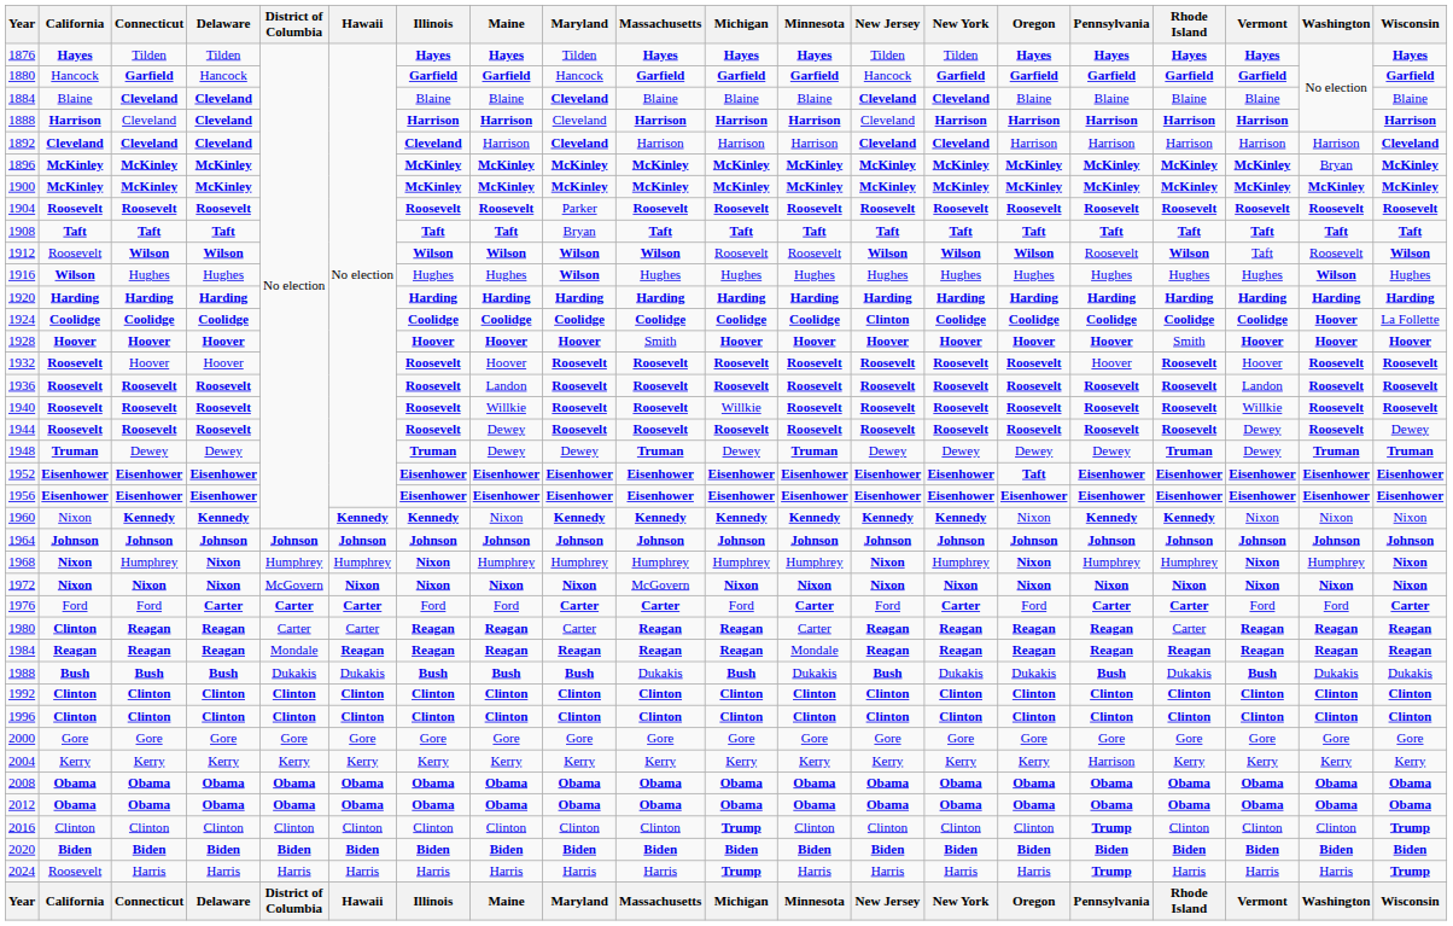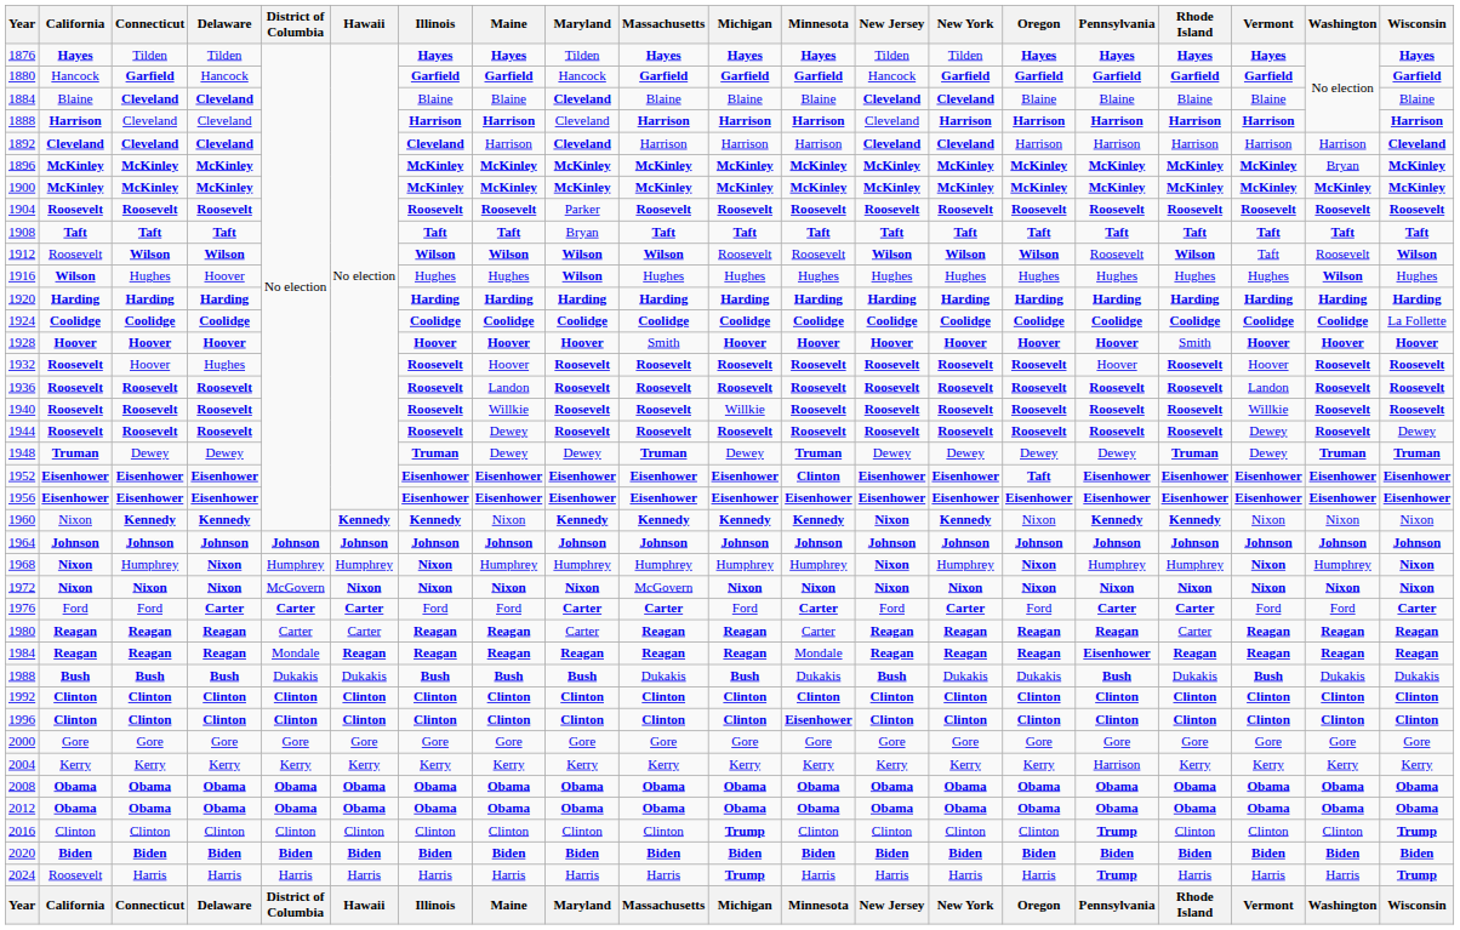1888 | Delaware: bold -> normal
1916 | Delaware: Hughes -> Hoover
1924 | New Jersey: Clinton -> Coolidge
1924 | Washington: Hoover -> Coolidge
1932 | Delaware: Hoover -> Hughes
1952 | Minnesota: Eisenhower -> Clinton
1960 | New Jersey: Kennedy -> Nixon
1980 | California: Clinton -> Reagan
1984 | Pennsylvania: Reagan -> Eisenhower
1996 | Minnesota: Clinton -> Eisenhower
